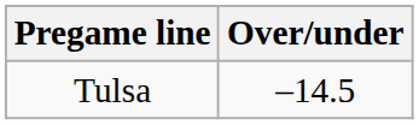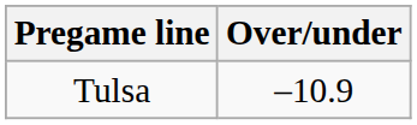Tulsa | Over/under: –14.5 -> –10.9
